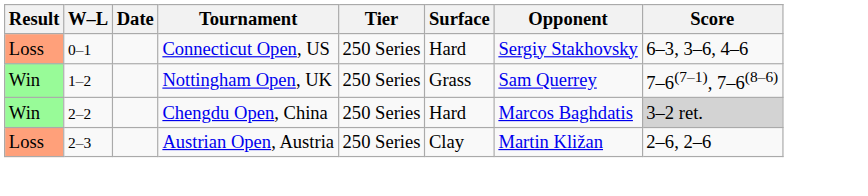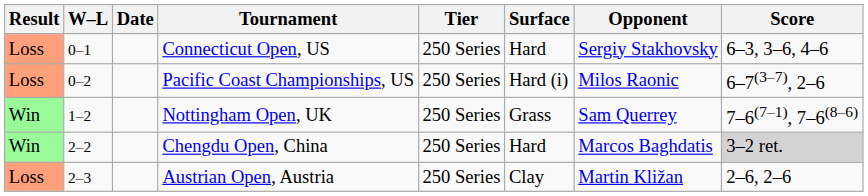+ row: Loss | 0–2 | Pacific Coast Championships, US | 250 Series | Hard (i) | Milos Raonic | 6–7(3–7), 2–6
